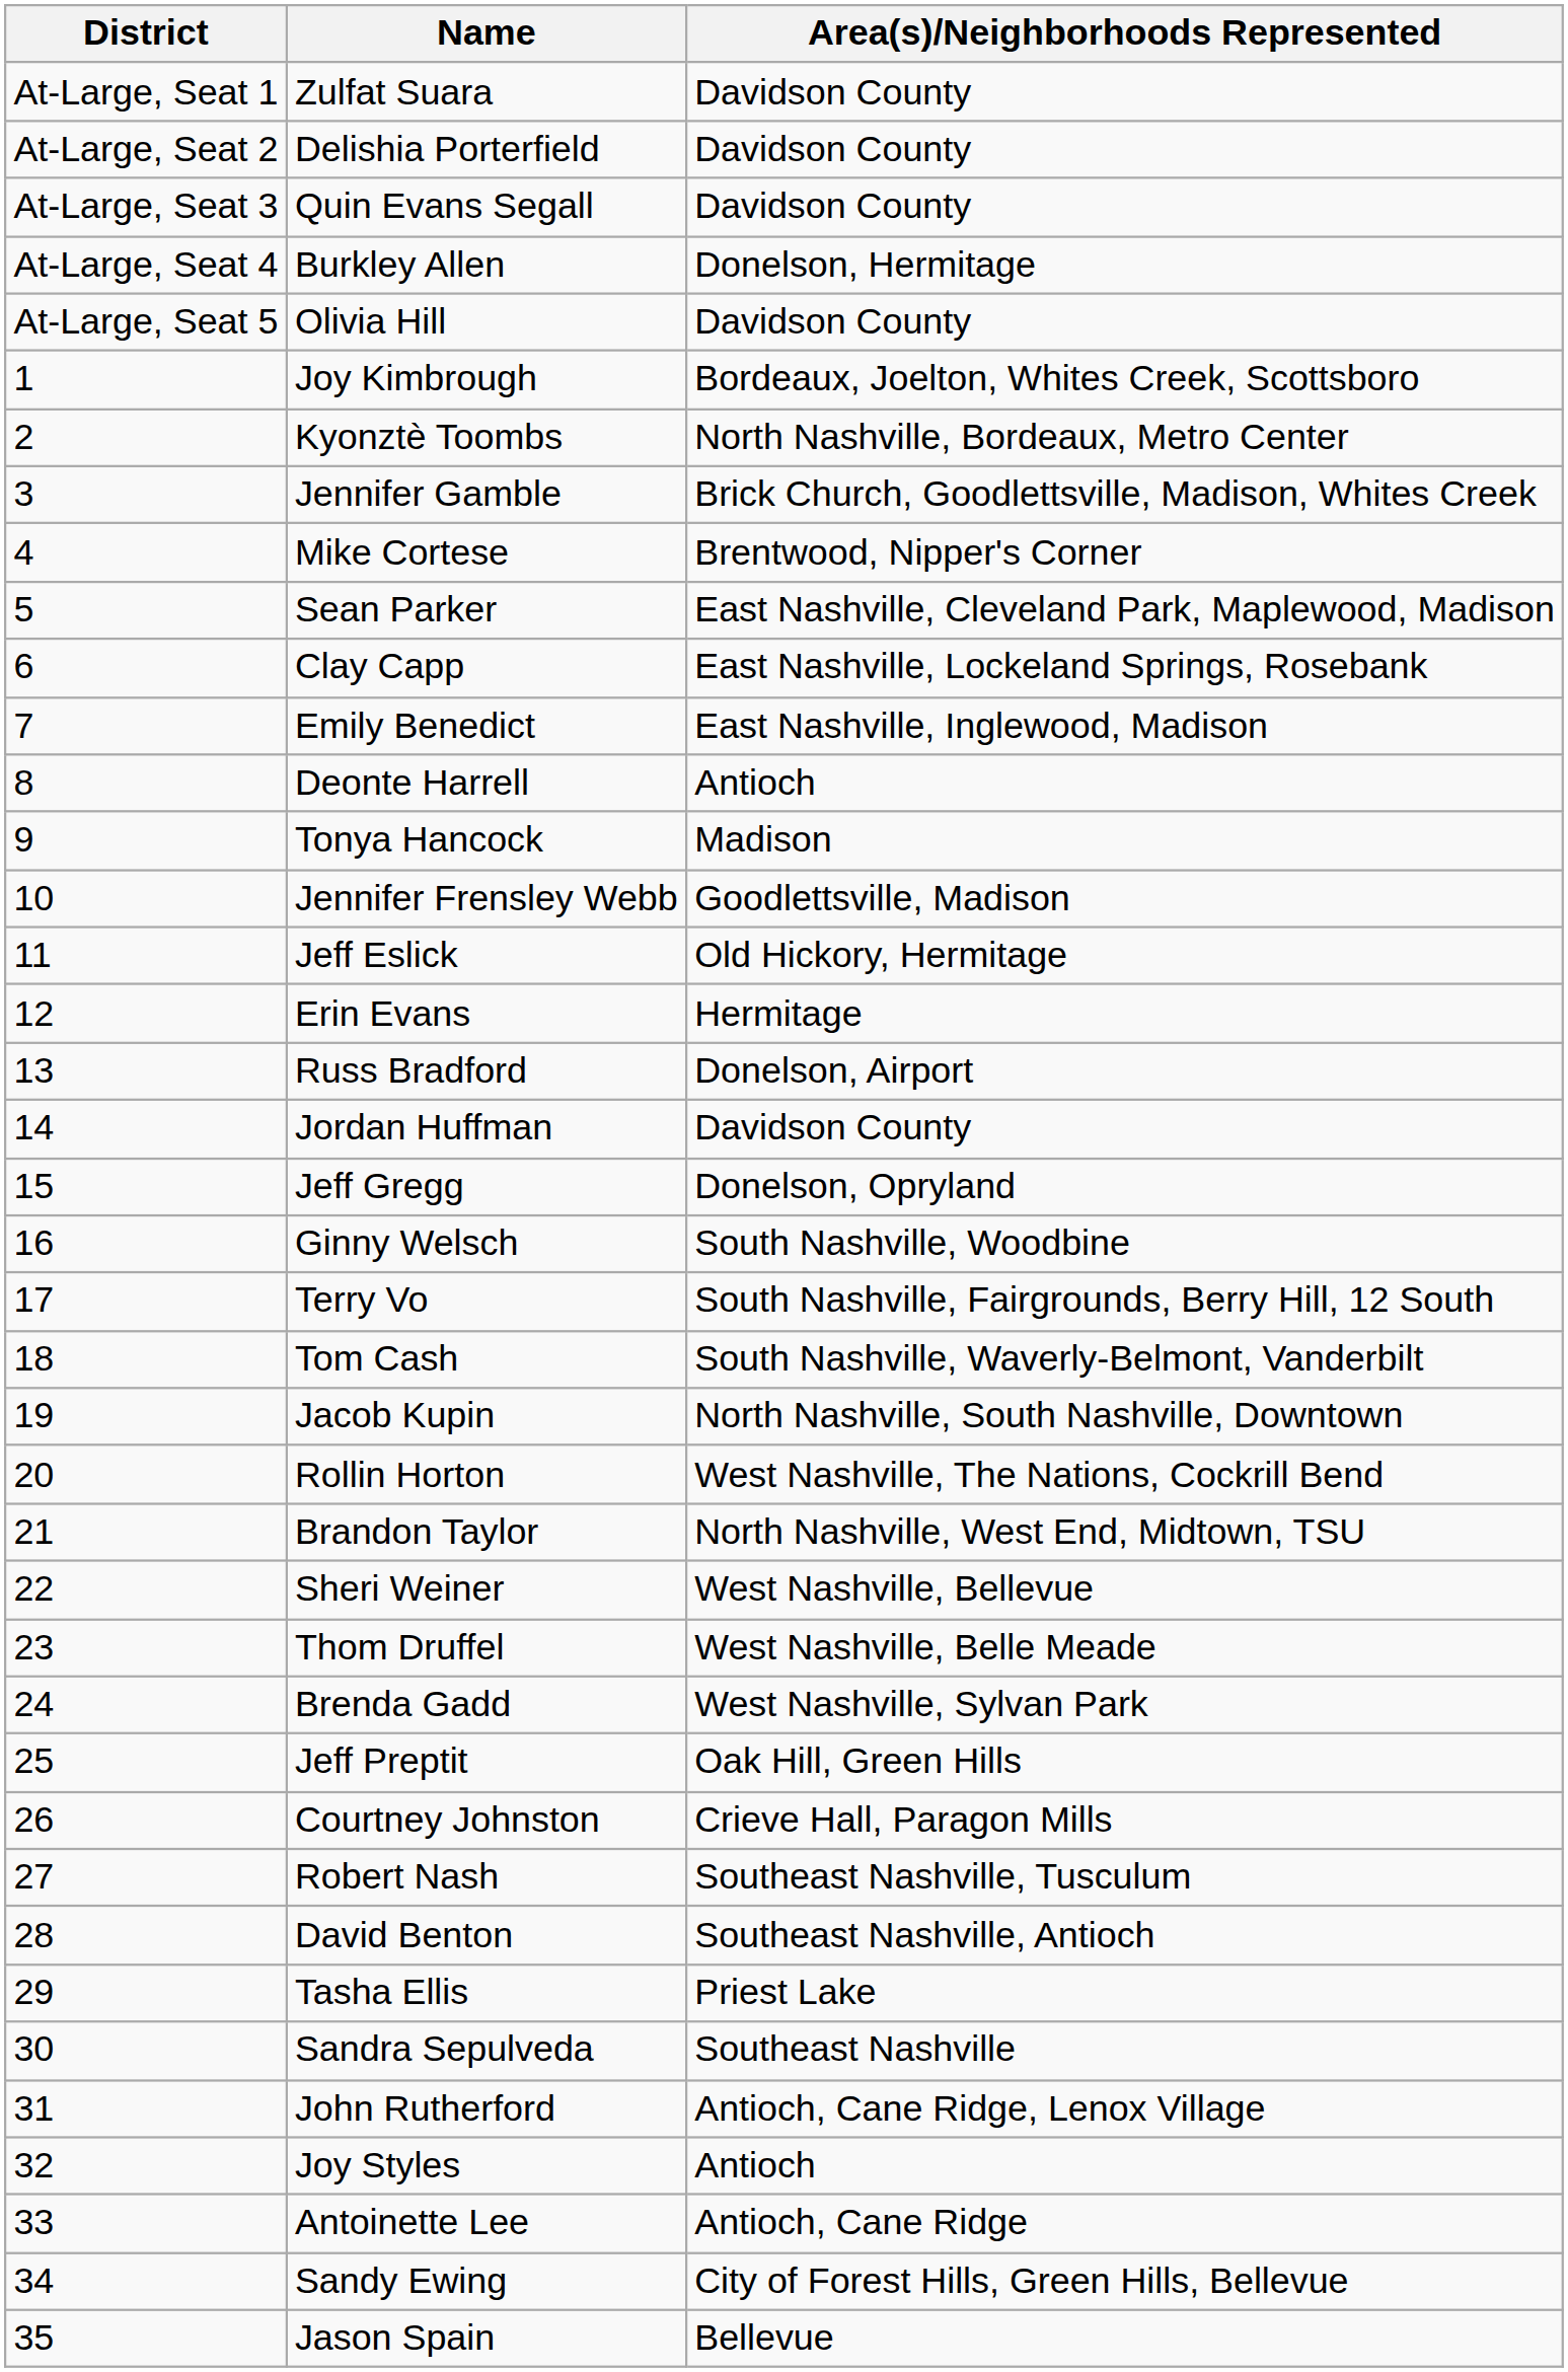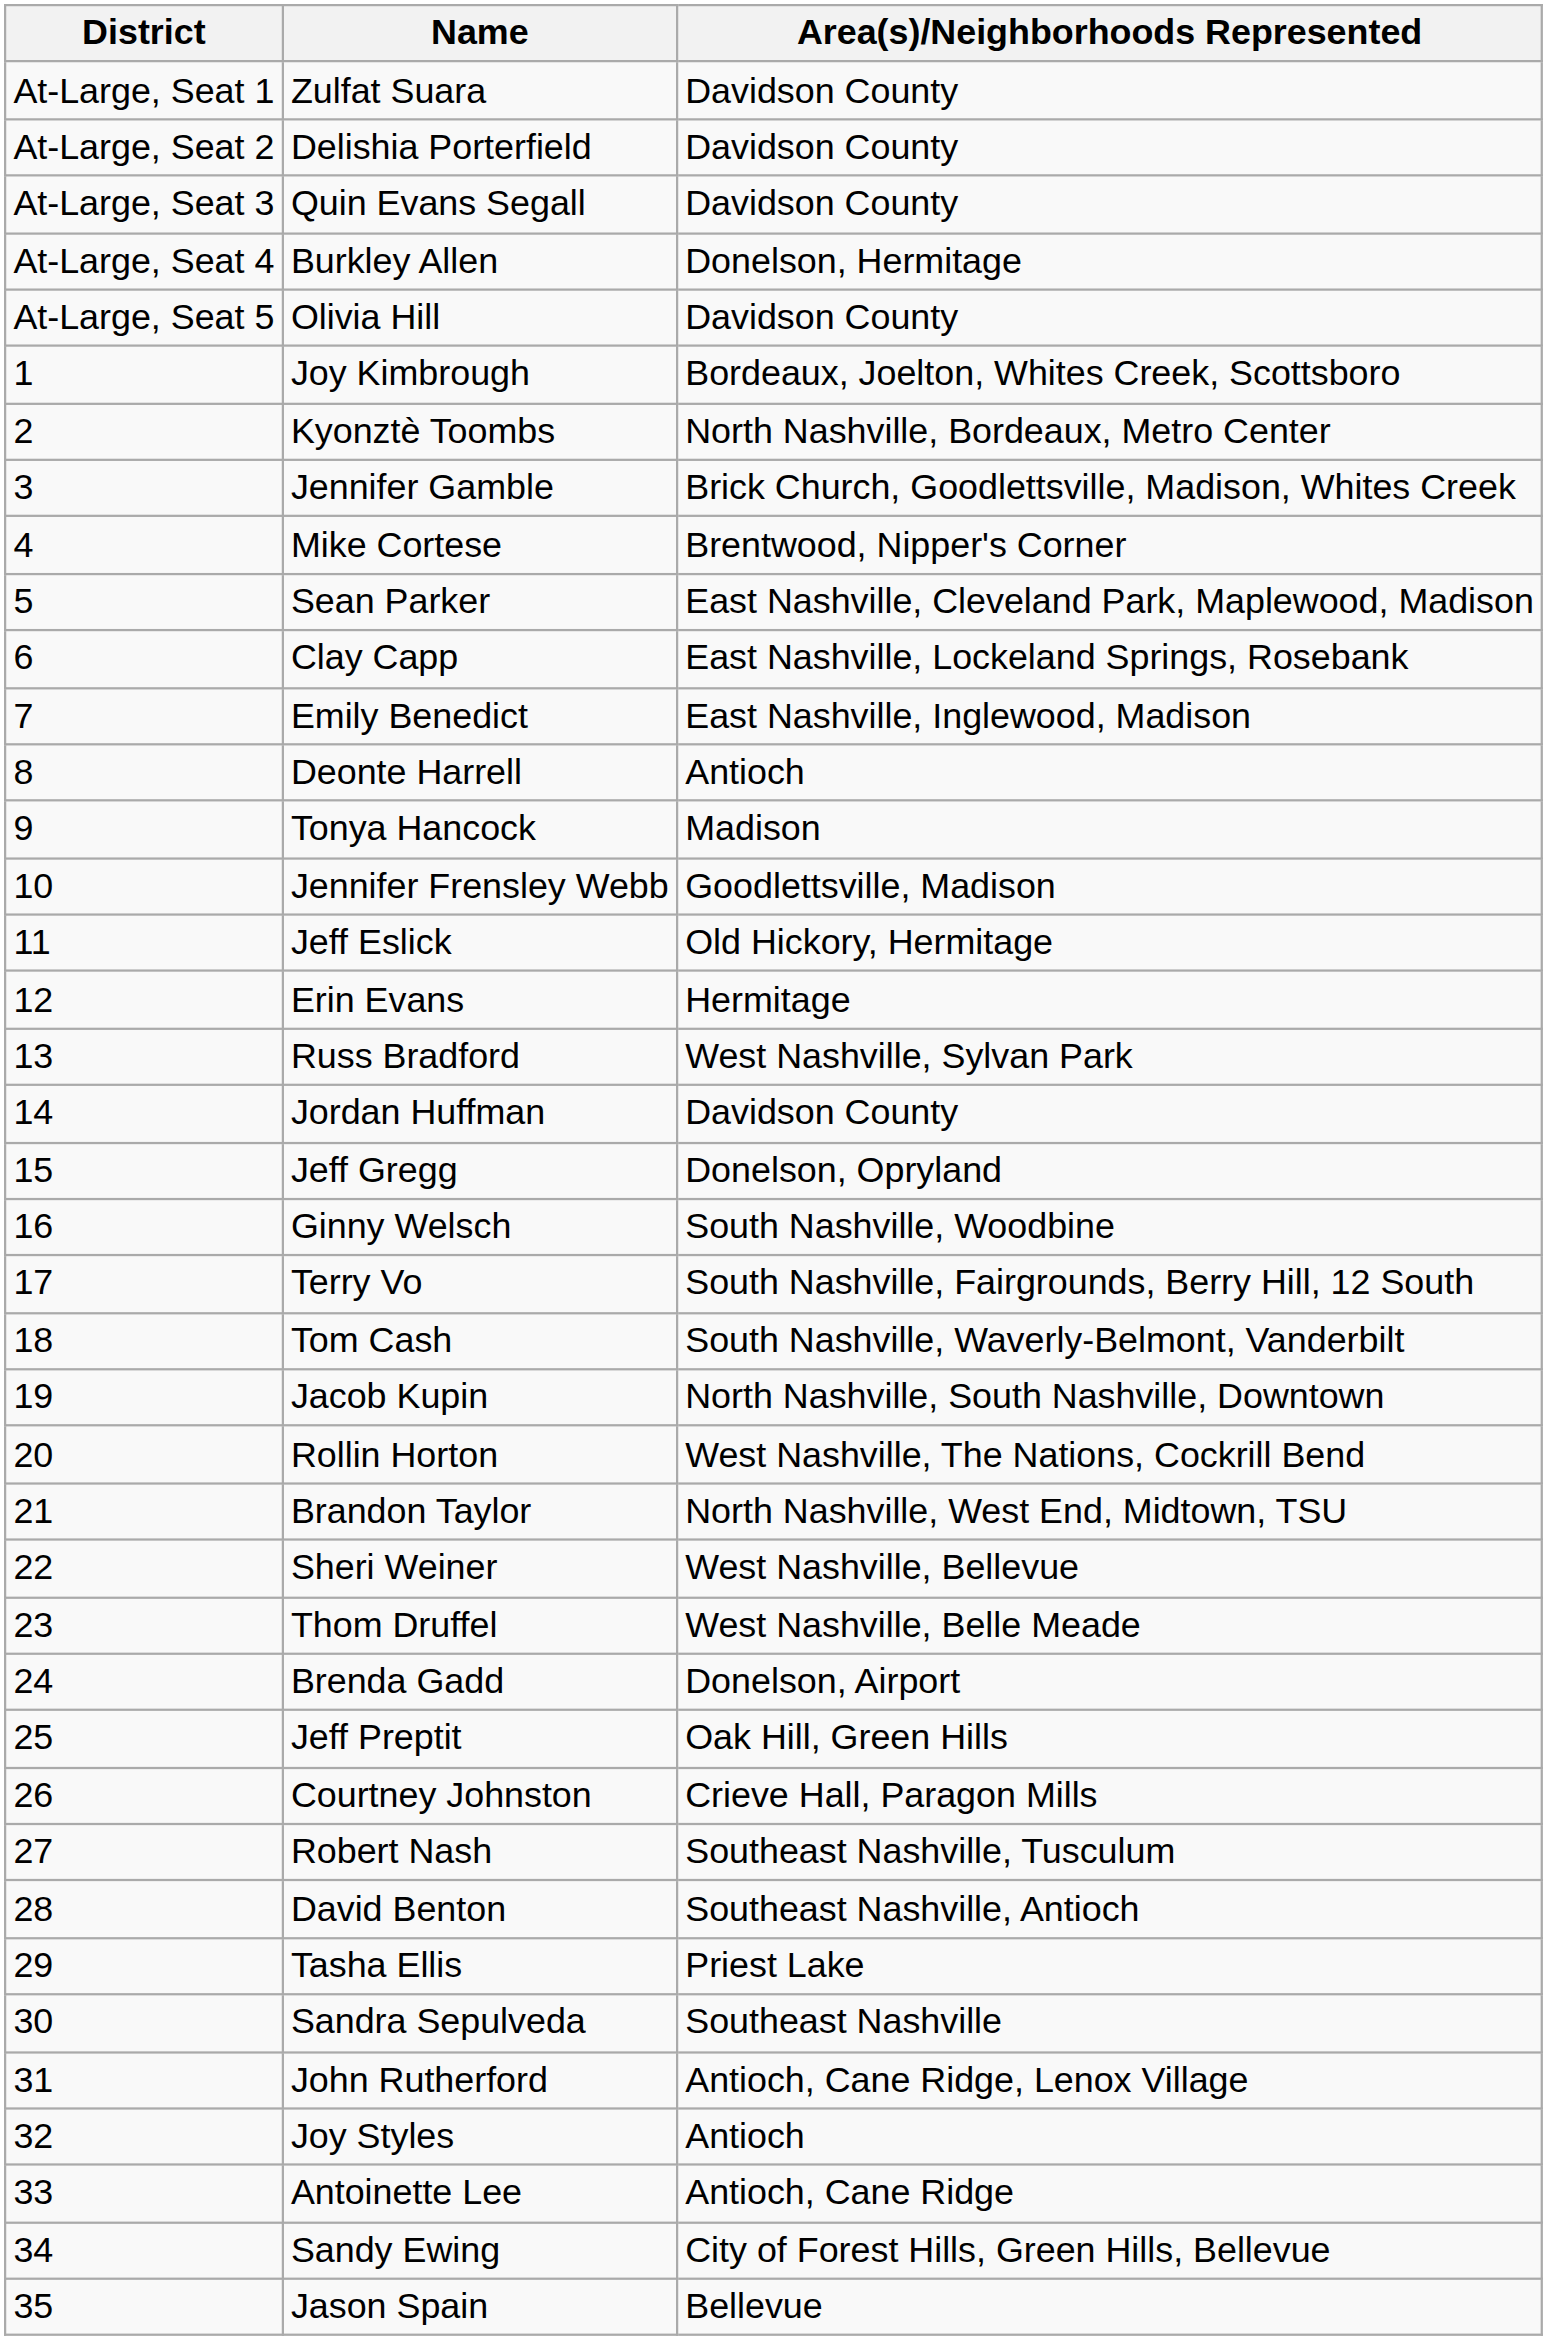Russ Bradford | Area(s)/Neighborhoods Represented: Donelson, Airport -> West Nashville, Sylvan Park
Brenda Gadd | Area(s)/Neighborhoods Represented: West Nashville, Sylvan Park -> Donelson, Airport
